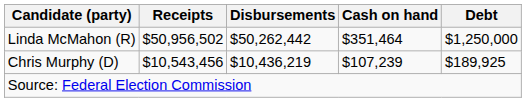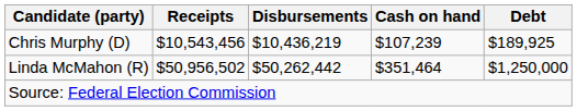rows swapped: Chris Murphy (D) <-> Linda McMahon (R)
